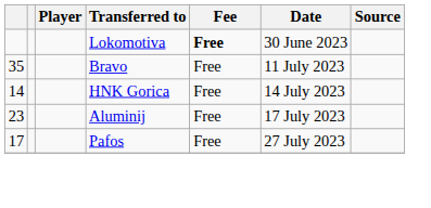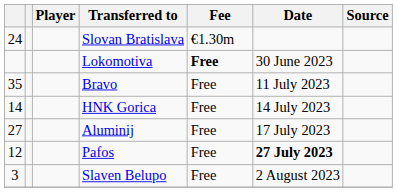+ row: 24 | Slovan Bratislava | €1.30m
Aluminij | column 1: 23 -> 27
Pafos | column 1: 17 -> 12
Pafos | Date: normal -> bold
+ row: 3 | Slaven Belupo | Free | 2 August 2023
